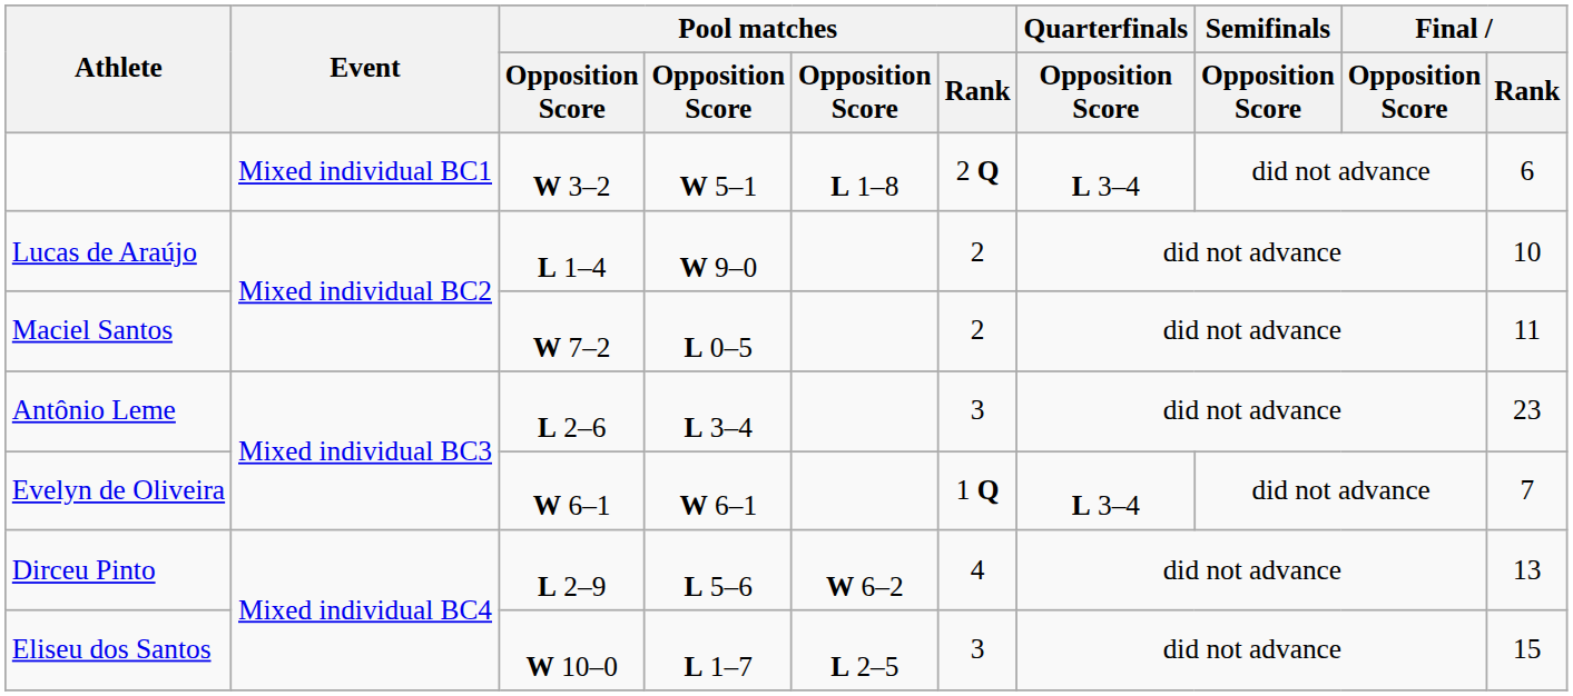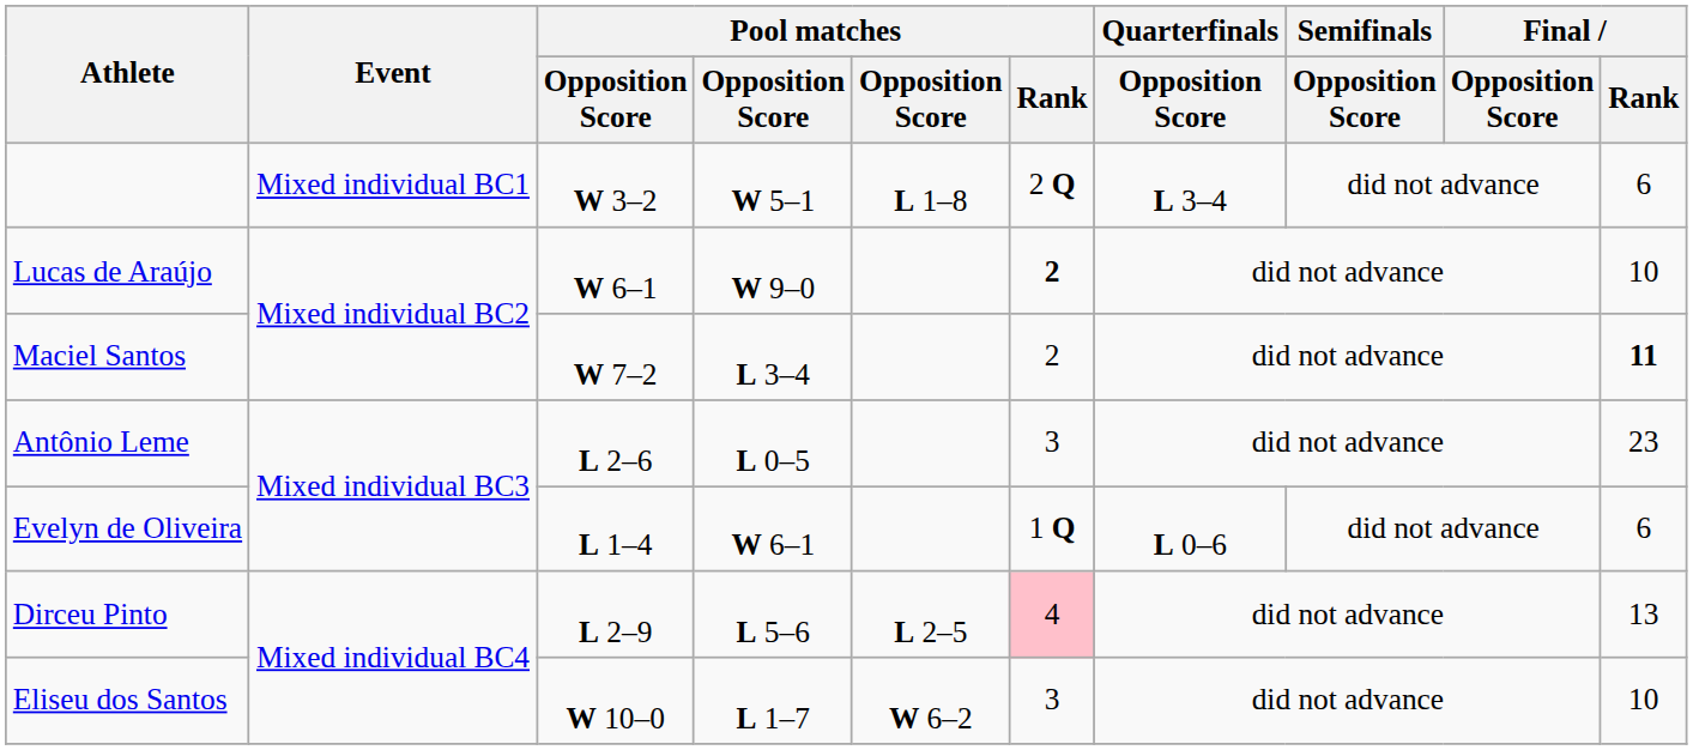Lucas de Araújo | column 3: L 1–4 -> W 6–1
Lucas de Araújo | Pool matches / Rank: normal -> bold
Maciel Santos | column 4: L 0–5 -> L 3–4
Maciel Santos | Final / Rank: normal -> bold
Antônio Leme | column 4: L 3–4 -> L 0–5
Evelyn de Oliveira | column 3: W 6–1 -> L 1–4
Evelyn de Oliveira | Quarterfinals / Opposition Score: L 3–4 -> L 0–6
Evelyn de Oliveira | Final / Rank: 7 -> 6
Dirceu Pinto | column 5: W 6–2 -> L 2–5
Dirceu Pinto | Pool matches / Rank: no background -> pink background
Eliseu dos Santos | column 5: L 2–5 -> W 6–2
Eliseu dos Santos | Final / Rank: 15 -> 10
